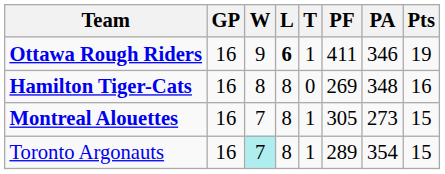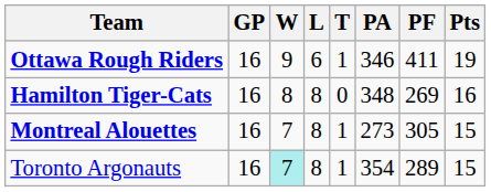columns swapped: PF <-> PA
Ottawa Rough Riders | L: bold -> normal
